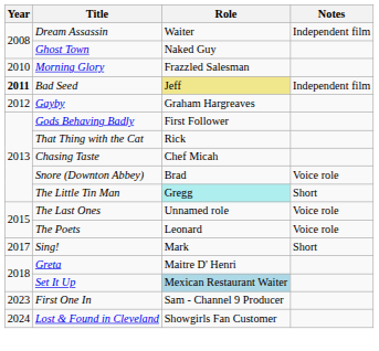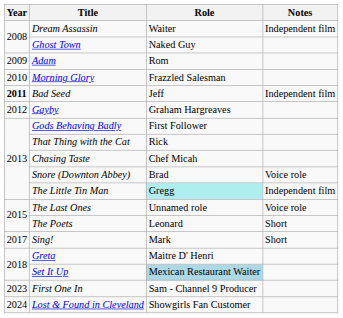+ row: 2009 | Adam | Rom
Bad Seed | Role: khaki background -> no background
The Little Tin Man | Notes: Short -> Independent film
The Poets | Notes: Voice role -> Short
